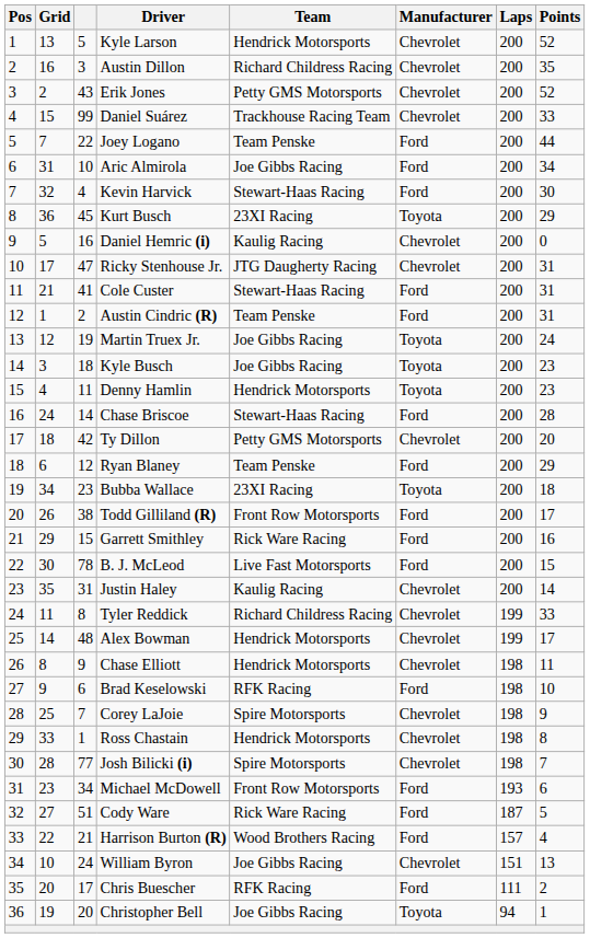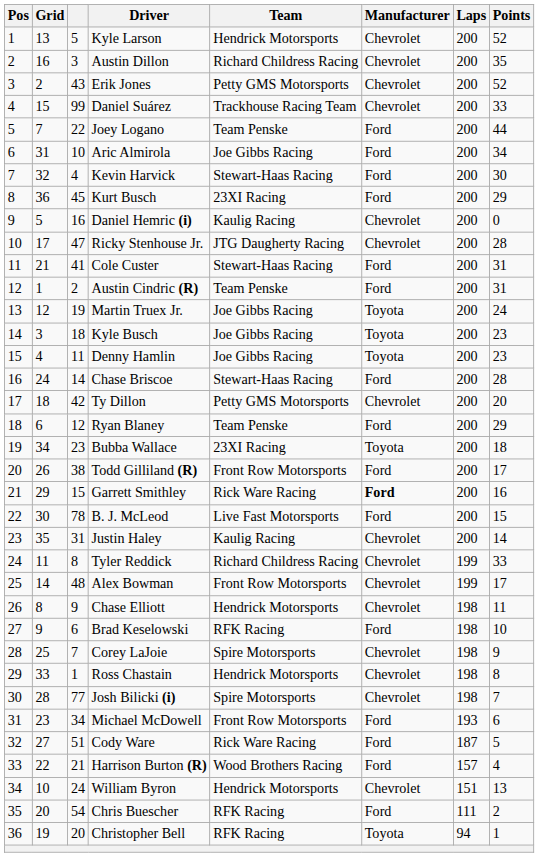Kurt Busch | Manufacturer: Toyota -> Ford
Ricky Stenhouse Jr. | Points: 31 -> 28
Denny Hamlin | Team: Hendrick Motorsports -> Joe Gibbs Racing
Garrett Smithley | Manufacturer: normal -> bold
Alex Bowman | Team: Hendrick Motorsports -> Front Row Motorsports
William Byron | Team: Joe Gibbs Racing -> Hendrick Motorsports
Chris Buescher | column 3: 17 -> 54
Christopher Bell | Team: Joe Gibbs Racing -> RFK Racing
